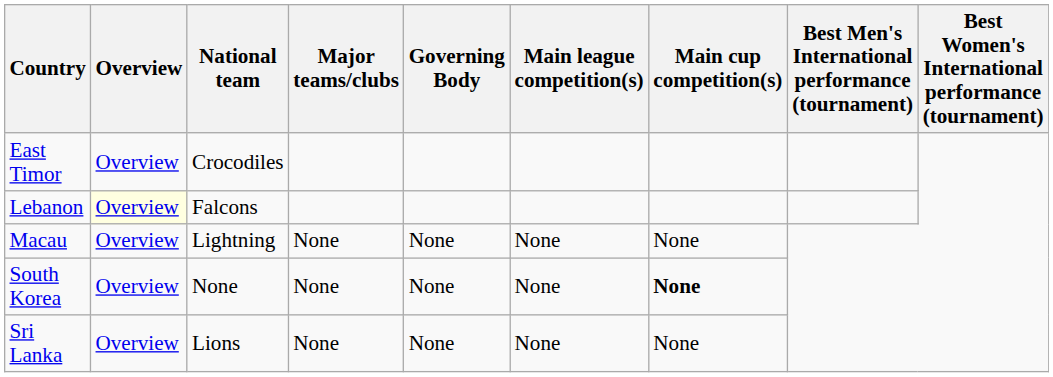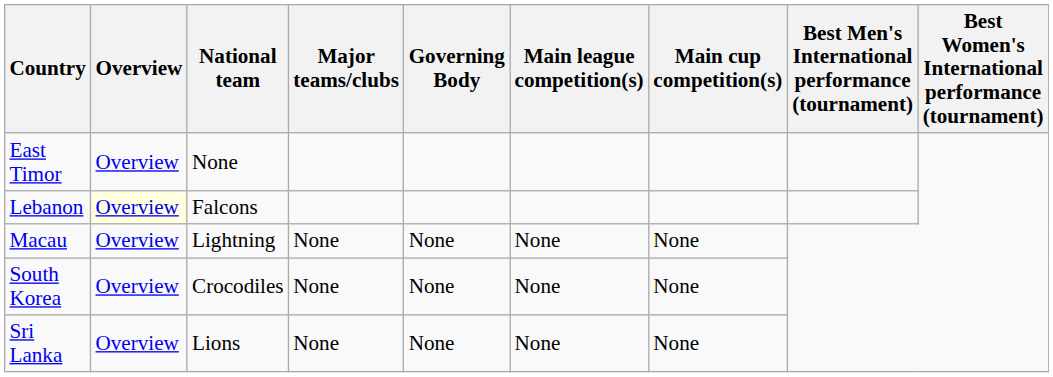East Timor | National team: Crocodiles -> None
South Korea | National team: None -> Crocodiles
South Korea | Main cup competition(s): bold -> normal
